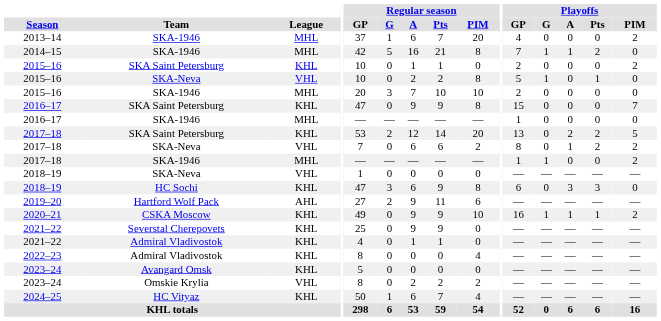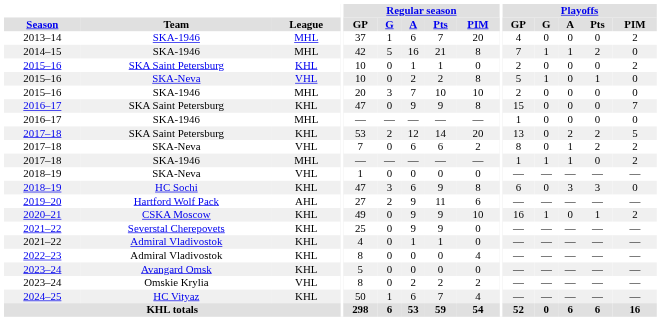2017–18 / SKA-1946 | Playoffs / A: 0 -> 1
2020–21 | Playoffs / A: 1 -> 0
